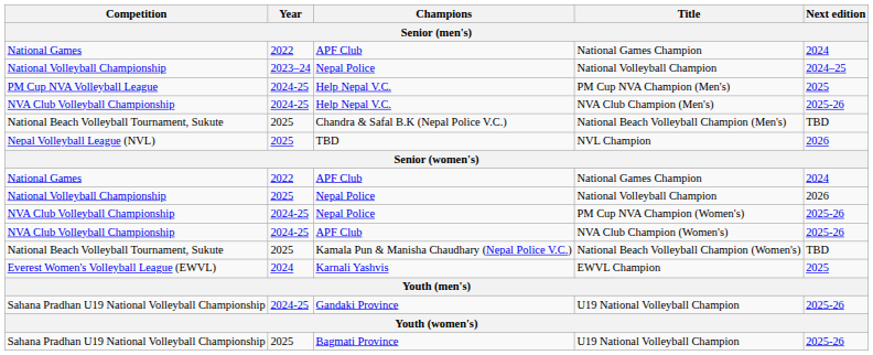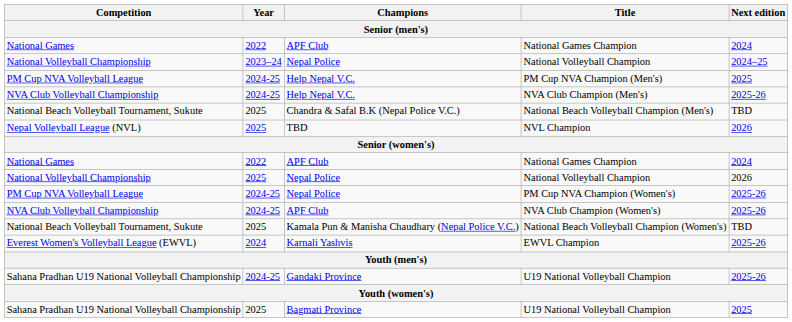PM Cup NVA Champion (Women's) | Competition: NVA Club Volleyball Championship -> PM Cup NVA Volleyball League
EWVL Champion | Next edition: 2025 -> 2025-26
Bagmati Province / U19 National Volleyball Champion | Next edition: 2025-26 -> 2025
